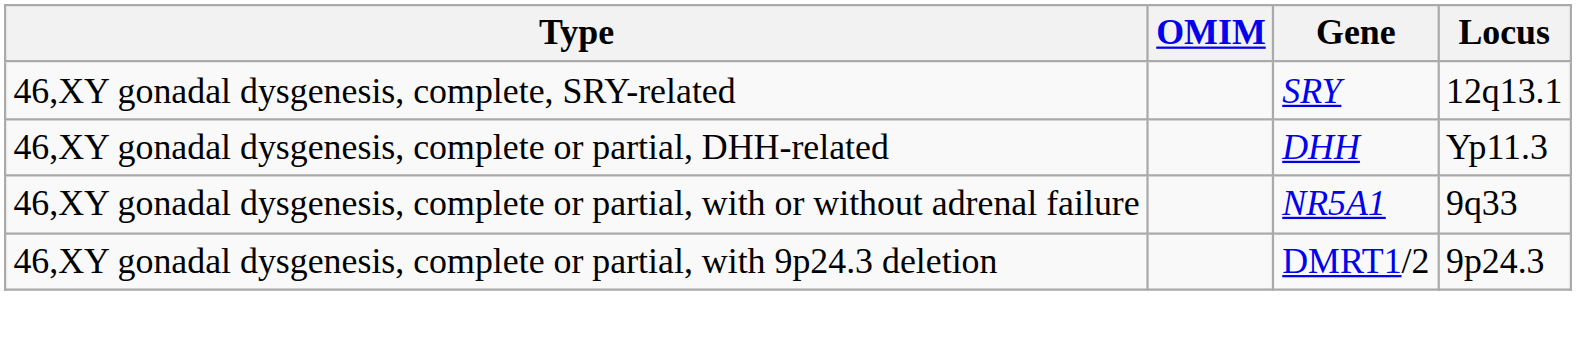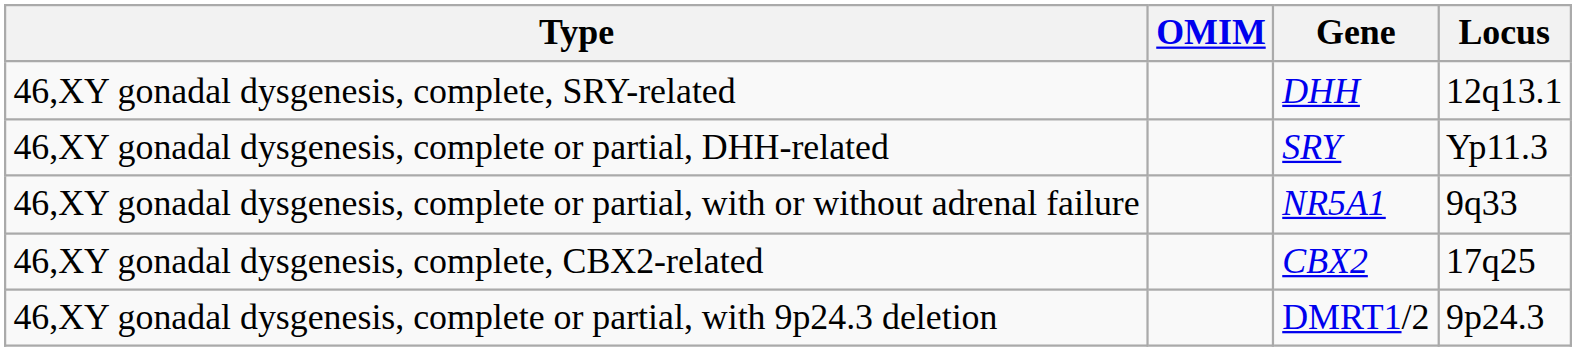46,XY gonadal dysgenesis, complete, SRY-related | Gene: SRY -> DHH
46,XY gonadal dysgenesis, complete or partial, DHH-related | Gene: DHH -> SRY
+ row: 46,XY gonadal dysgenesis, complete, CBX2-related | CBX2 | 17q25
